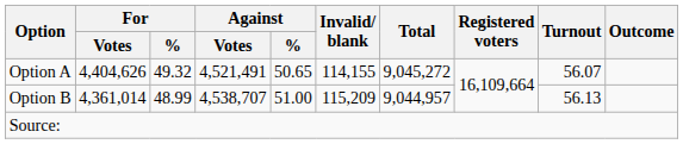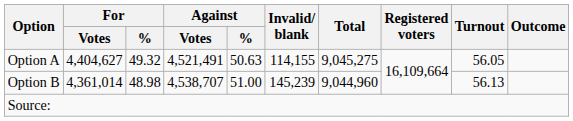Option A | For / Votes: 4,404,626 -> 4,404,627
Option A | Against / %: 50.65 -> 50.63
Option A | Total: 9,045,272 -> 9,045,275
Option A | Turnout: 56.07 -> 56.05
Option B | For / %: 48.99 -> 48.98
Option B | Invalid/ blank: 115,209 -> 145,239
Option B | Total: 9,044,957 -> 9,044,960
